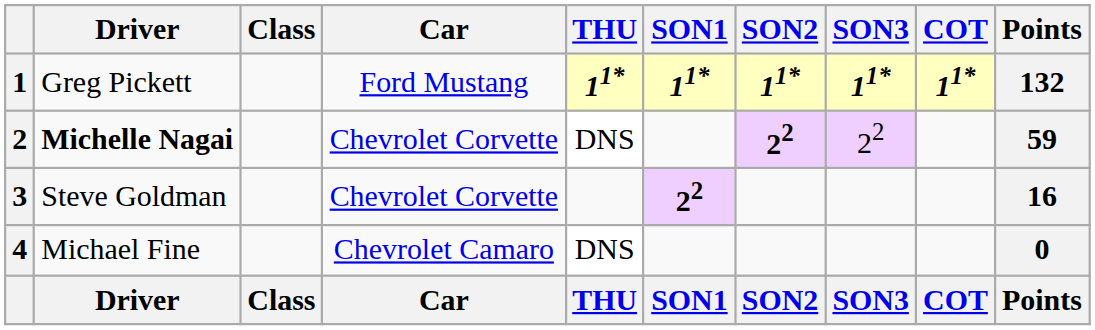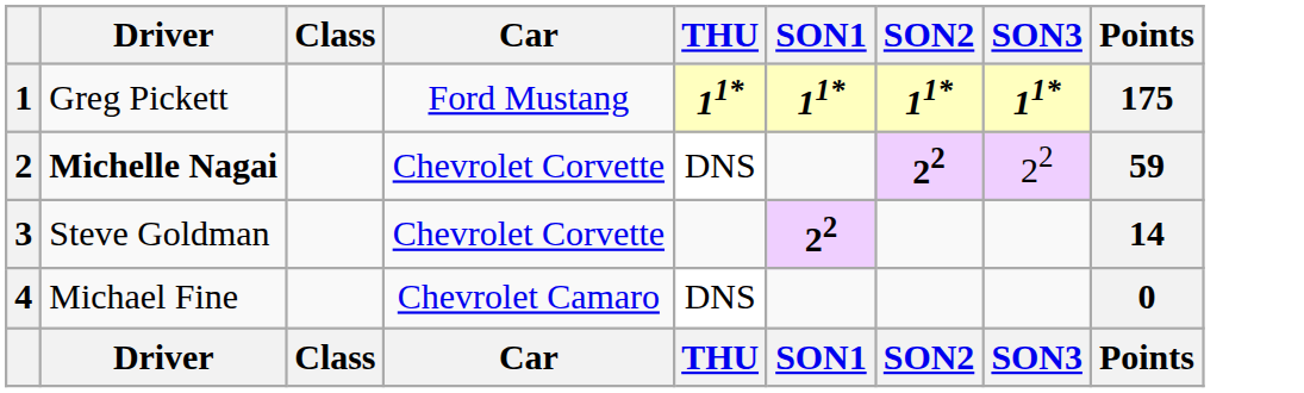- column: COT | 11* | COT
1 | Points: 132 -> 175
3 | Points: 16 -> 14
